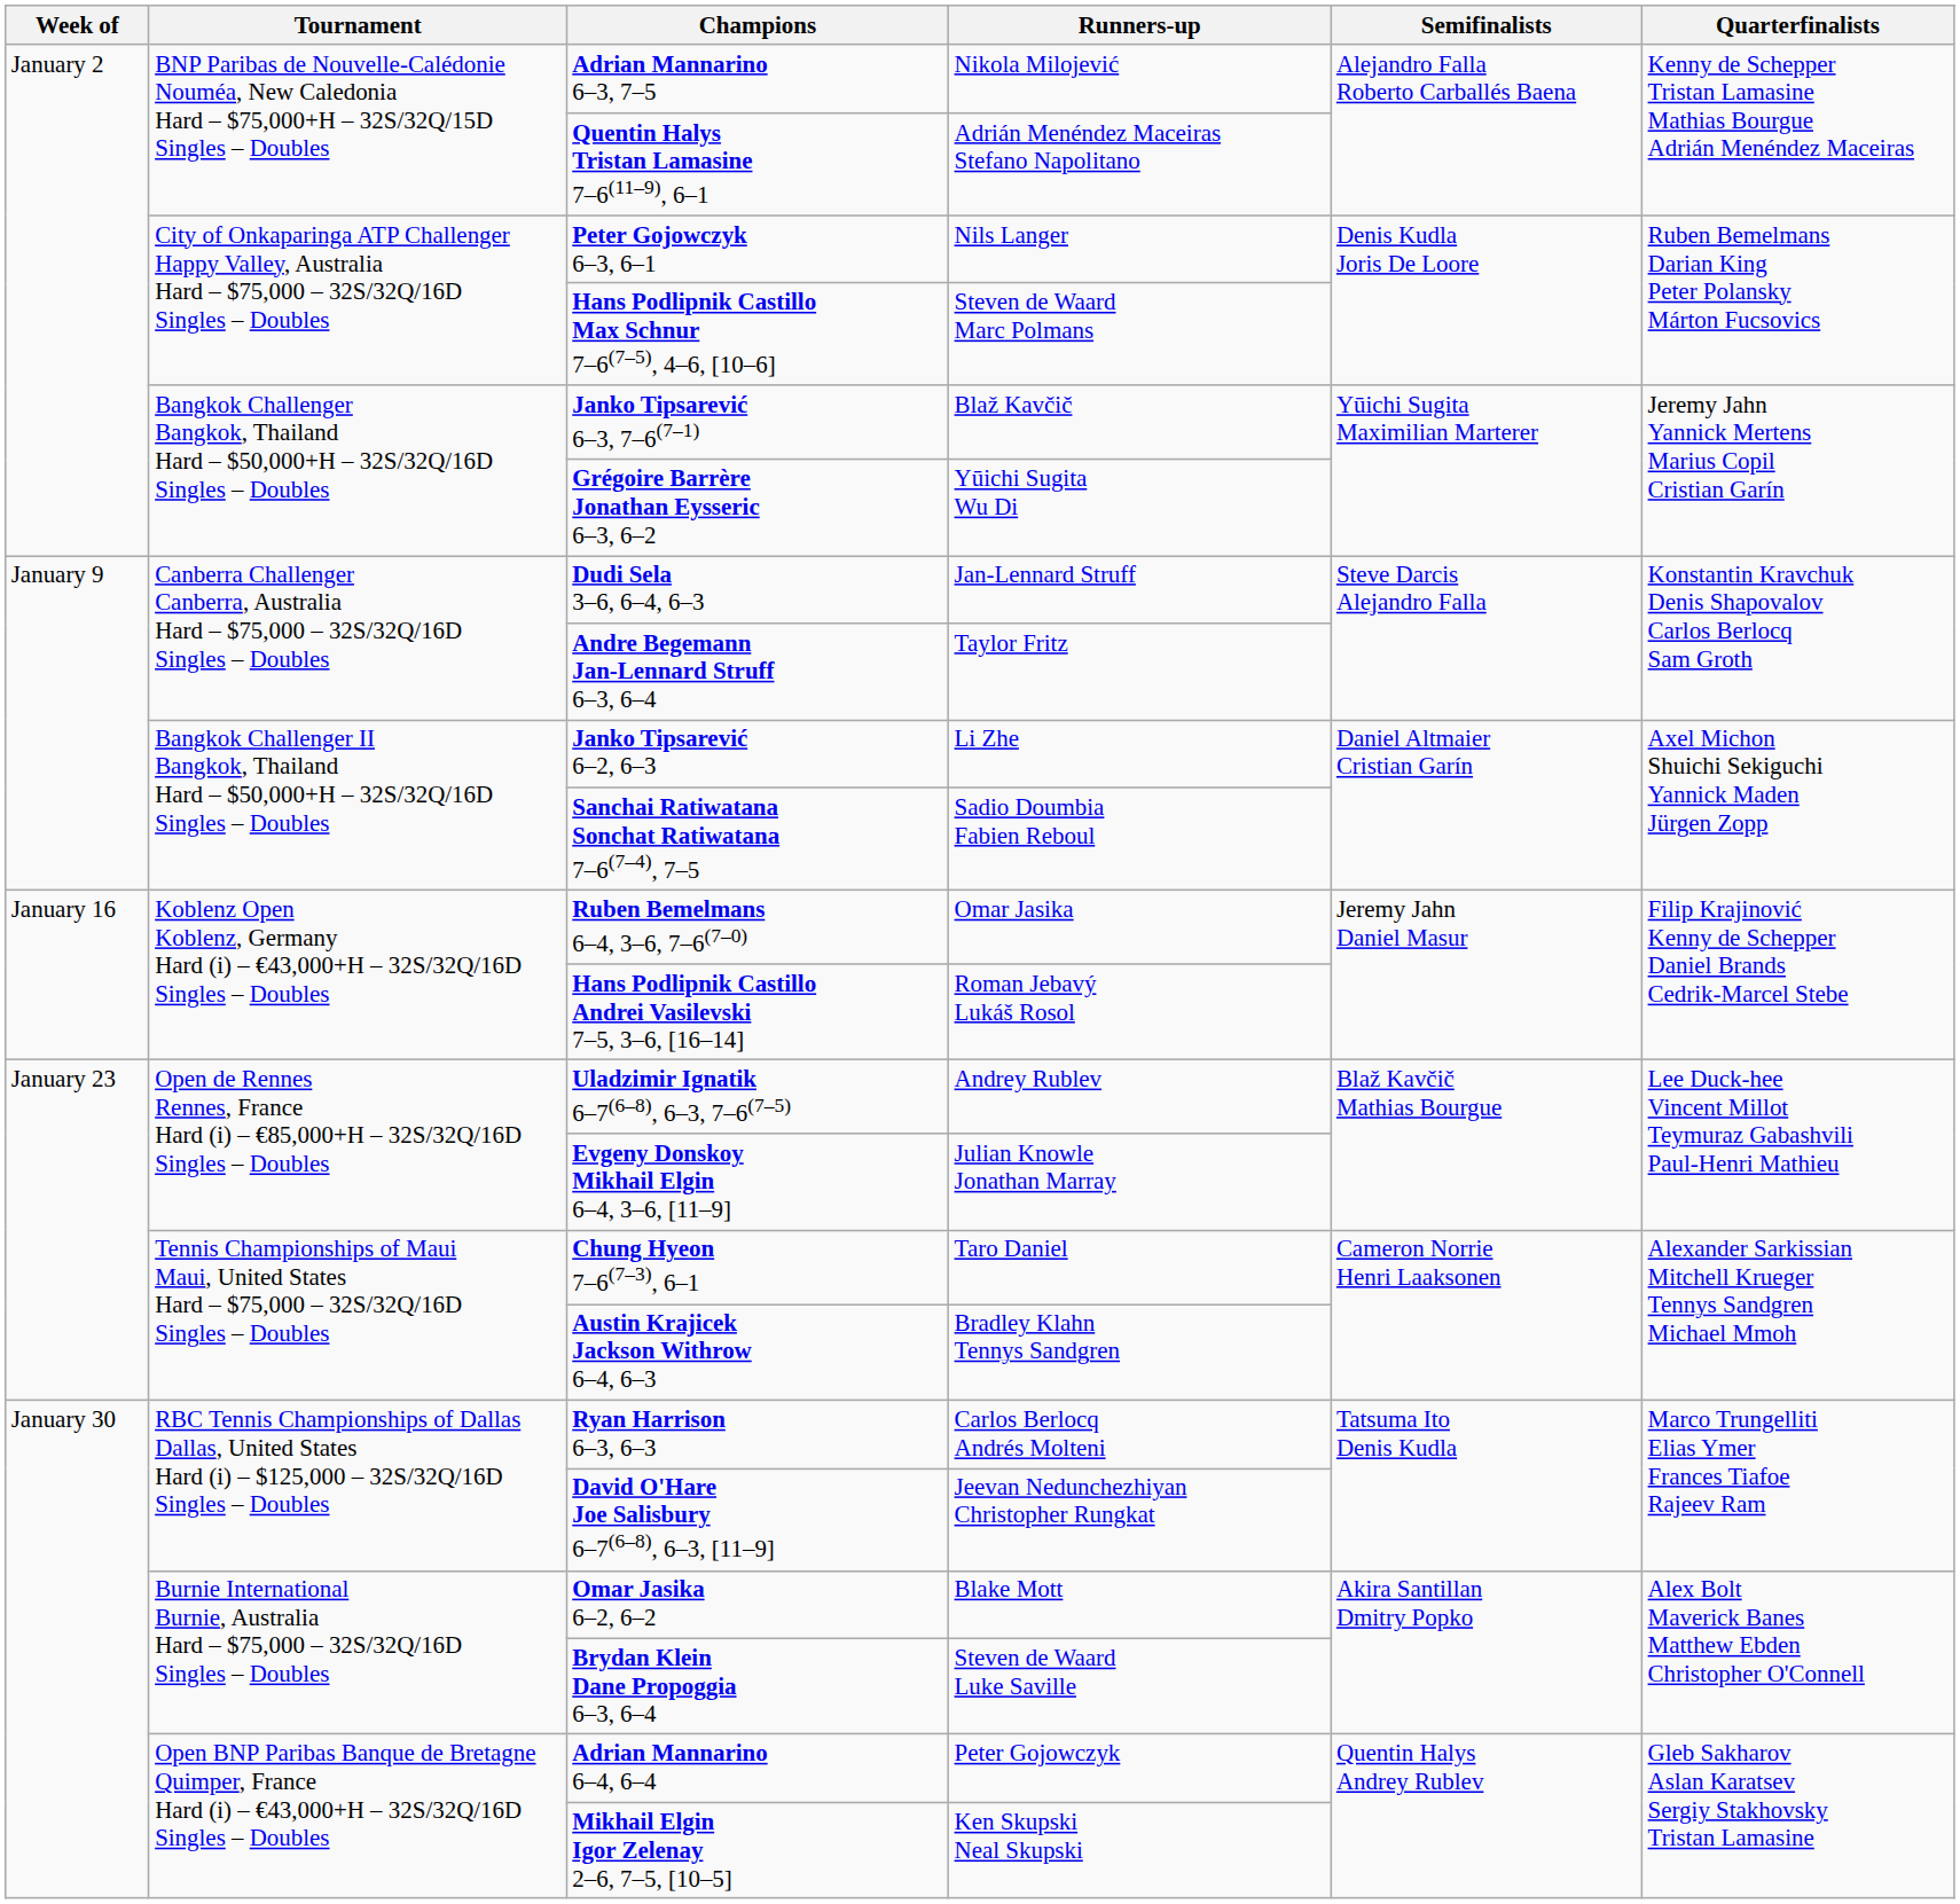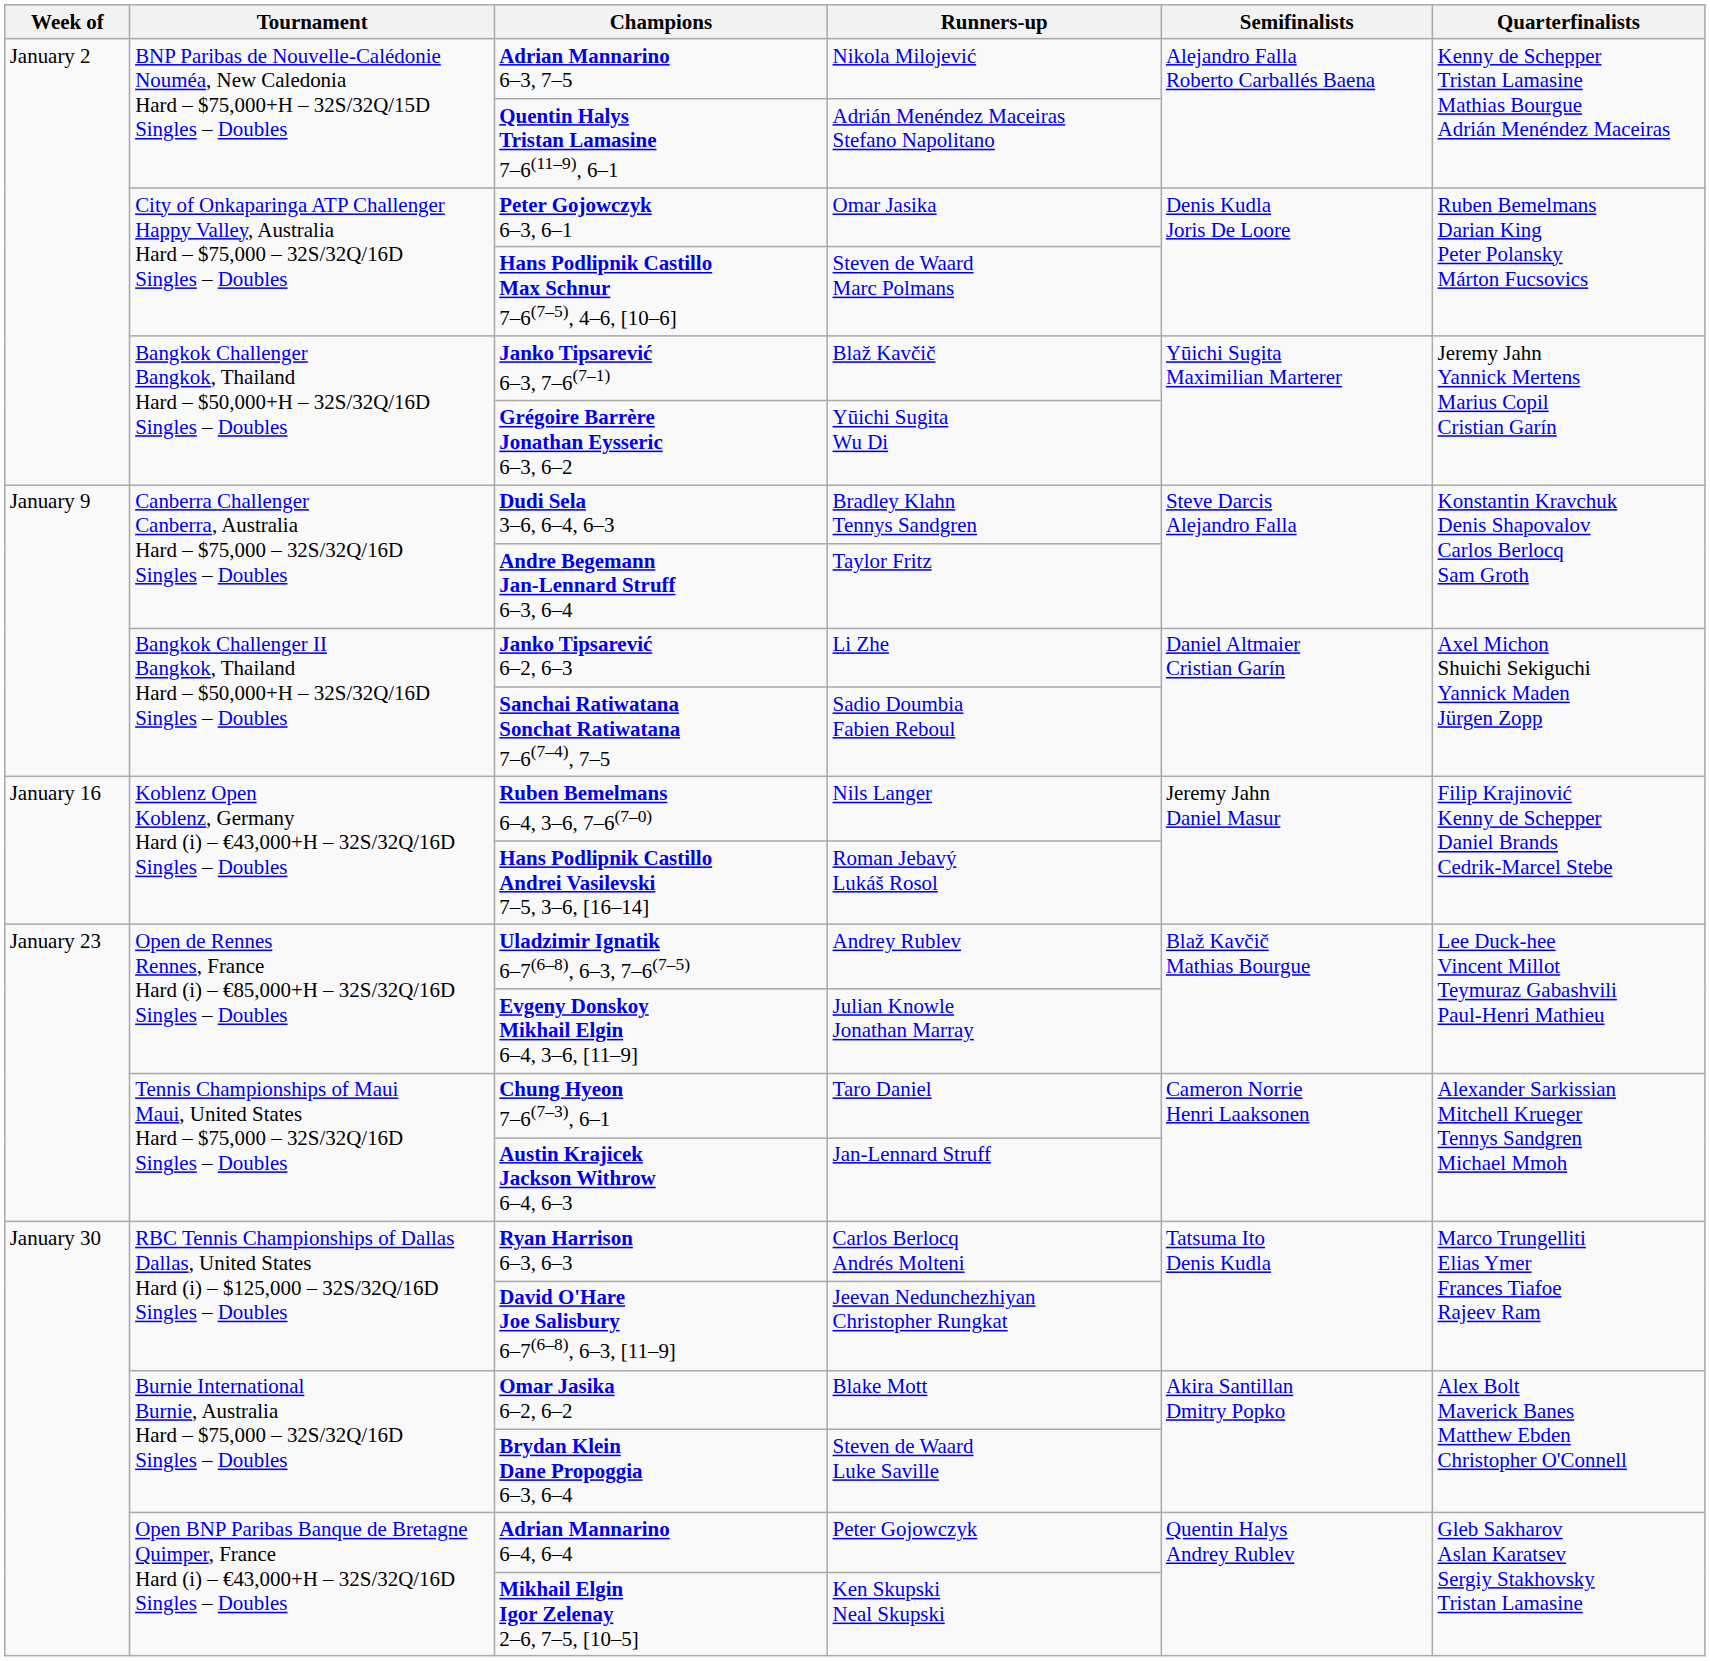Peter Gojowczyk 6–3, 6–1 | Runners-up: Nils Langer -> Omar Jasika
Dudi Sela 3–6, 6–4, 6–3 | Runners-up: Jan-Lennard Struff -> Bradley Klahn Tennys Sandgren
Ruben Bemelmans 6–4, 3–6, 7–6(7–0) | Runners-up: Omar Jasika -> Nils Langer
Austin Krajicek Jackson Withrow 6–4, 6–3 | Runners-up: Bradley Klahn Tennys Sandgren -> Jan-Lennard Struff
